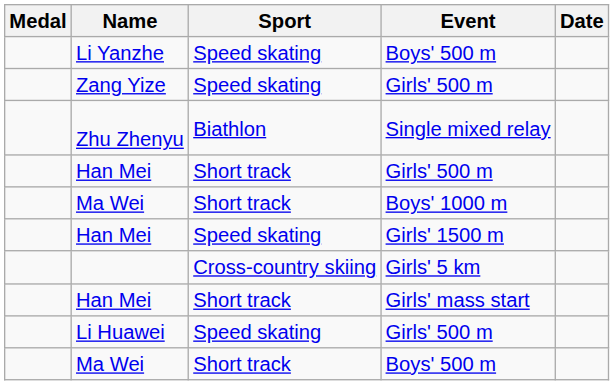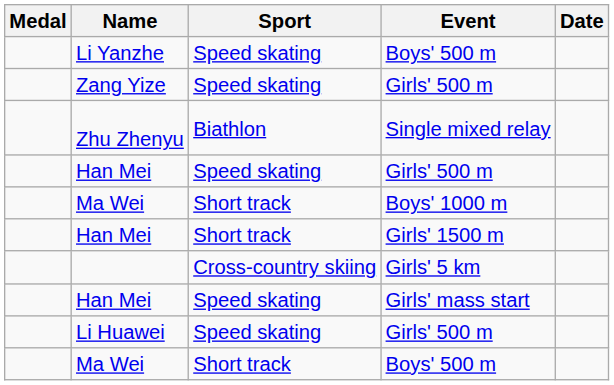Han Mei / Girls' 500 m | Sport: Short track -> Speed skating
Han Mei / Girls' 1500 m | Sport: Speed skating -> Short track
Han Mei / Girls' mass start | Sport: Short track -> Speed skating
